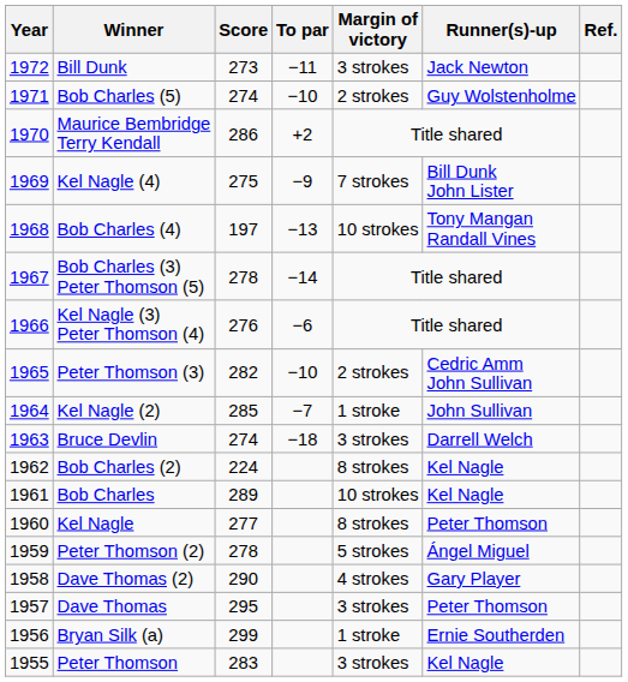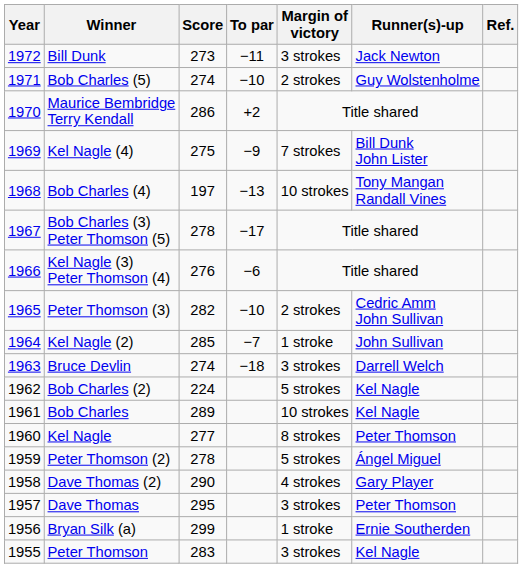Bob Charles (3) Peter Thomson (5) | To par: −14 -> −17
Bob Charles (2) | Margin of victory: 8 strokes -> 5 strokes
